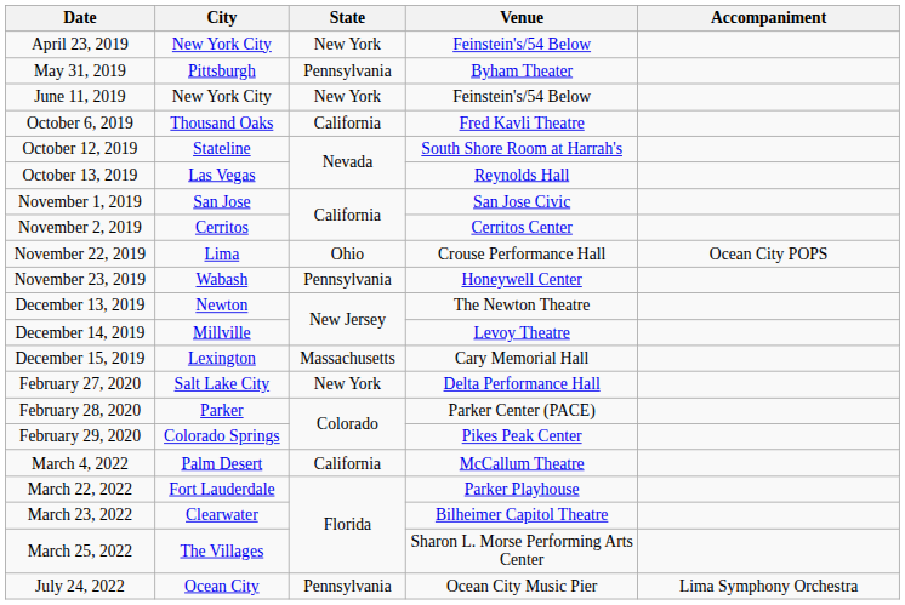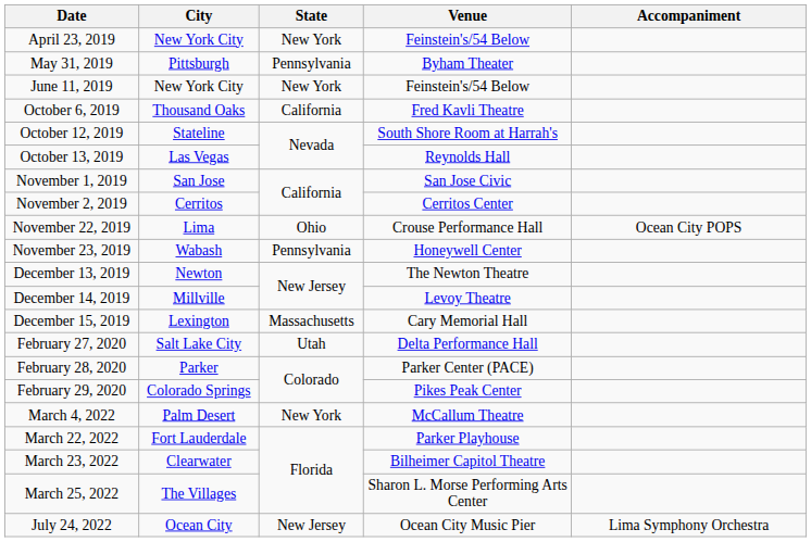February 27, 2020 | State: New York -> Utah
March 4, 2022 | State: California -> New York
July 24, 2022 | State: Pennsylvania -> New Jersey
